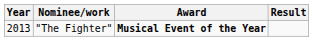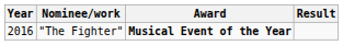"The Fighter" | Year: 2013 -> 2016
